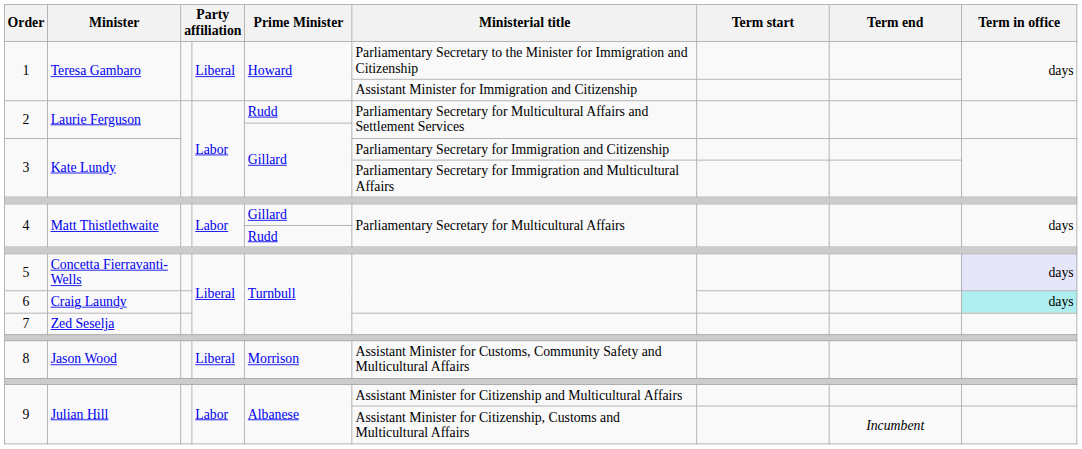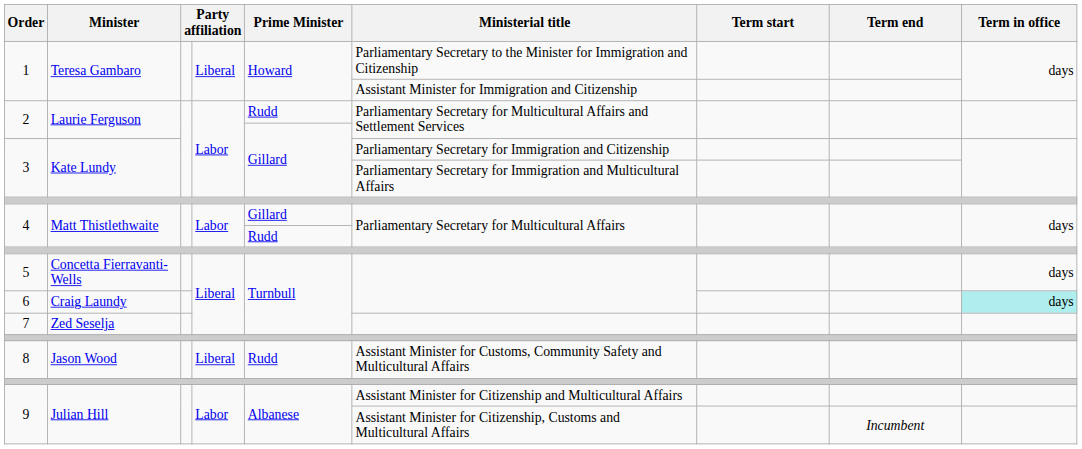5 | Term in office: lavender background -> no background
8 | Prime Minister: Morrison -> Rudd
